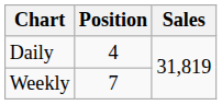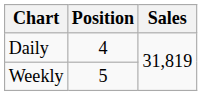Weekly | Position: 7 -> 5
